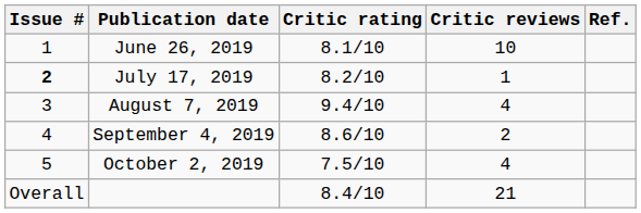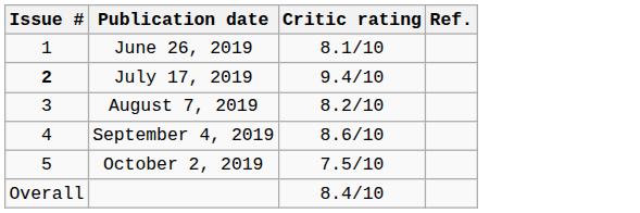- column: Critic reviews | 10 | 1 | 4 | 2 | 4 | 21
July 17, 2019 | Critic rating: 8.2/10 -> 9.4/10
August 7, 2019 | Critic rating: 9.4/10 -> 8.2/10
